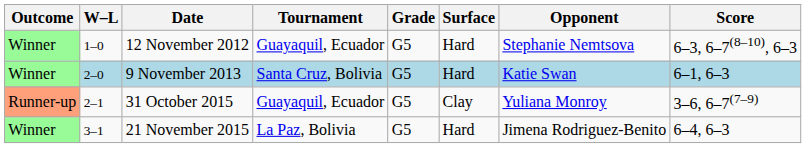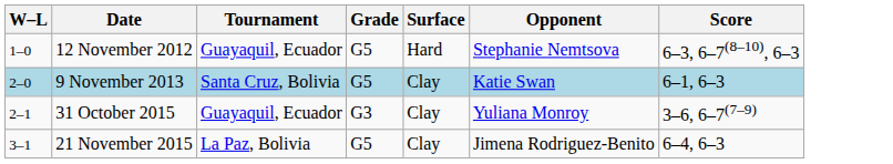- column: Outcome | Winner | Winner | Runner-up | Winner
9 November 2013 | Surface: Hard -> Clay
31 October 2015 | Grade: G5 -> G3
21 November 2015 | Surface: Hard -> Clay
